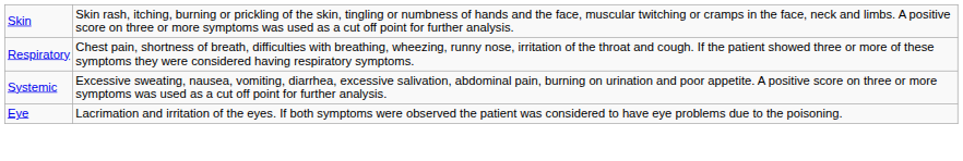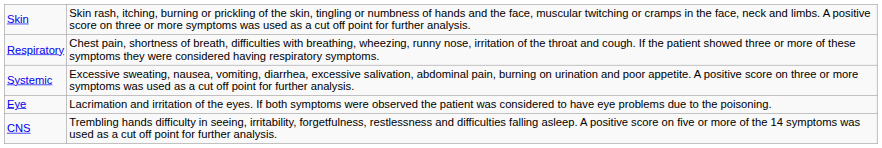+ row: CNS | Trembling hands difficulty in seeing, irritability, forgetfulness, restlessness and difficulties falling asleep. A positive score on five or more of the 14 symptoms was used as a cut off point for further analysis.
